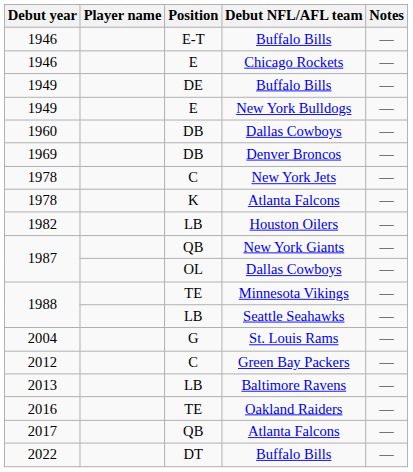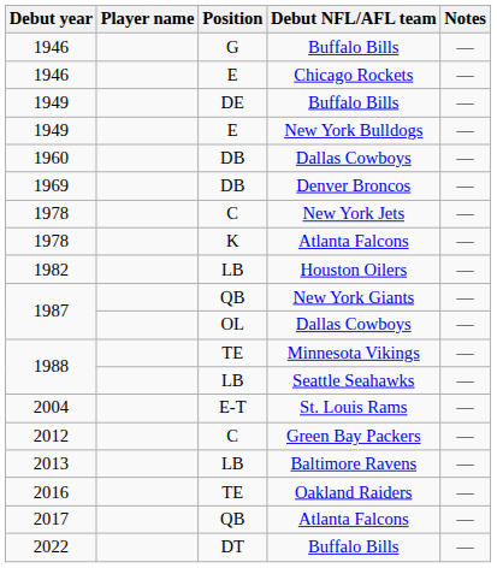1946 / Buffalo Bills | Position: E-T -> G
St. Louis Rams | Position: G -> E-T
